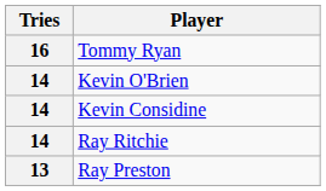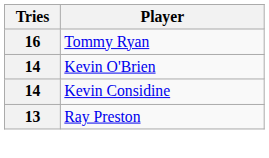- row: 14 | Ray Ritchie
